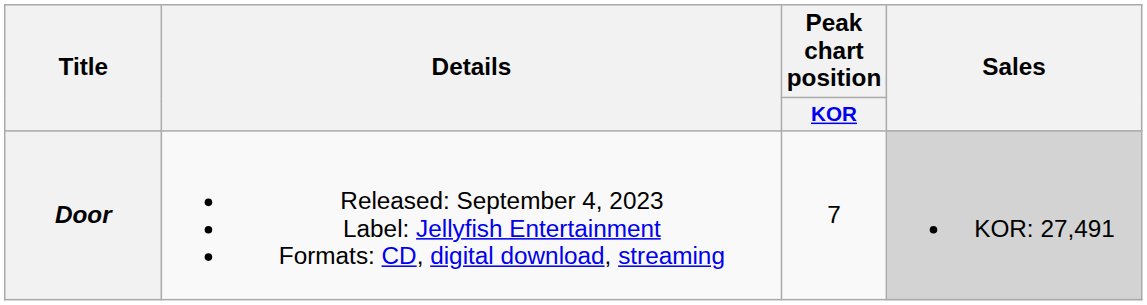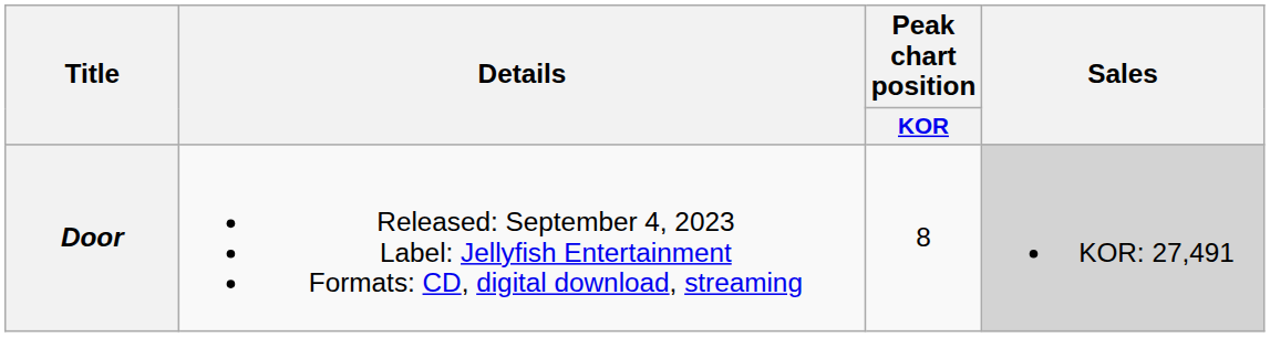Door | Peak chart position / KOR: 7 -> 8
